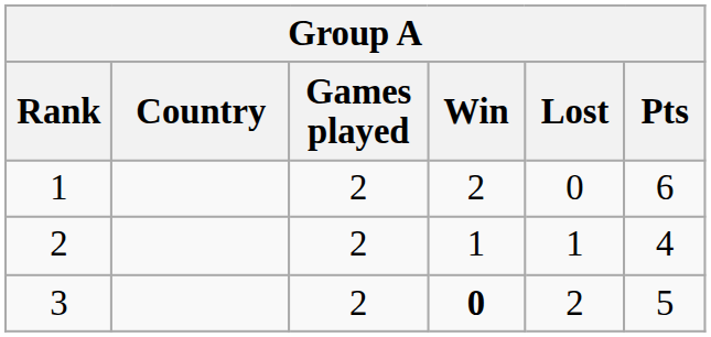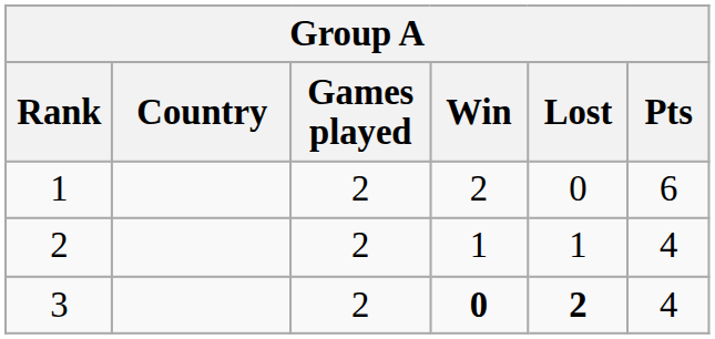3 | Lost: normal -> bold
3 | Pts: 5 -> 4
